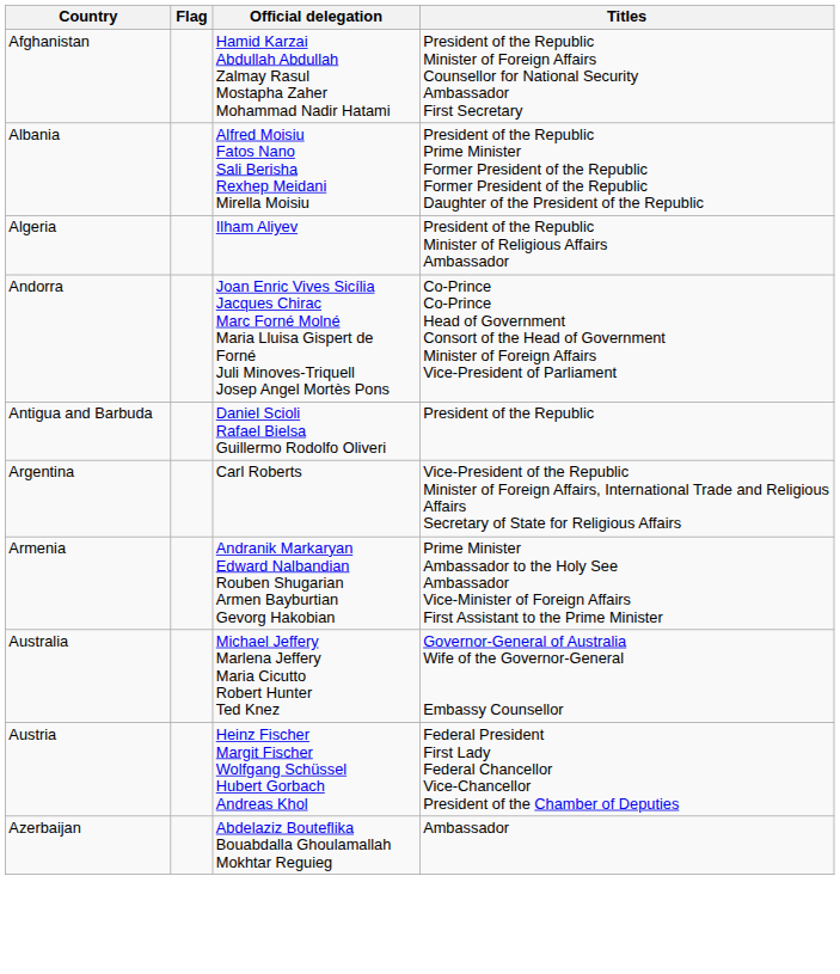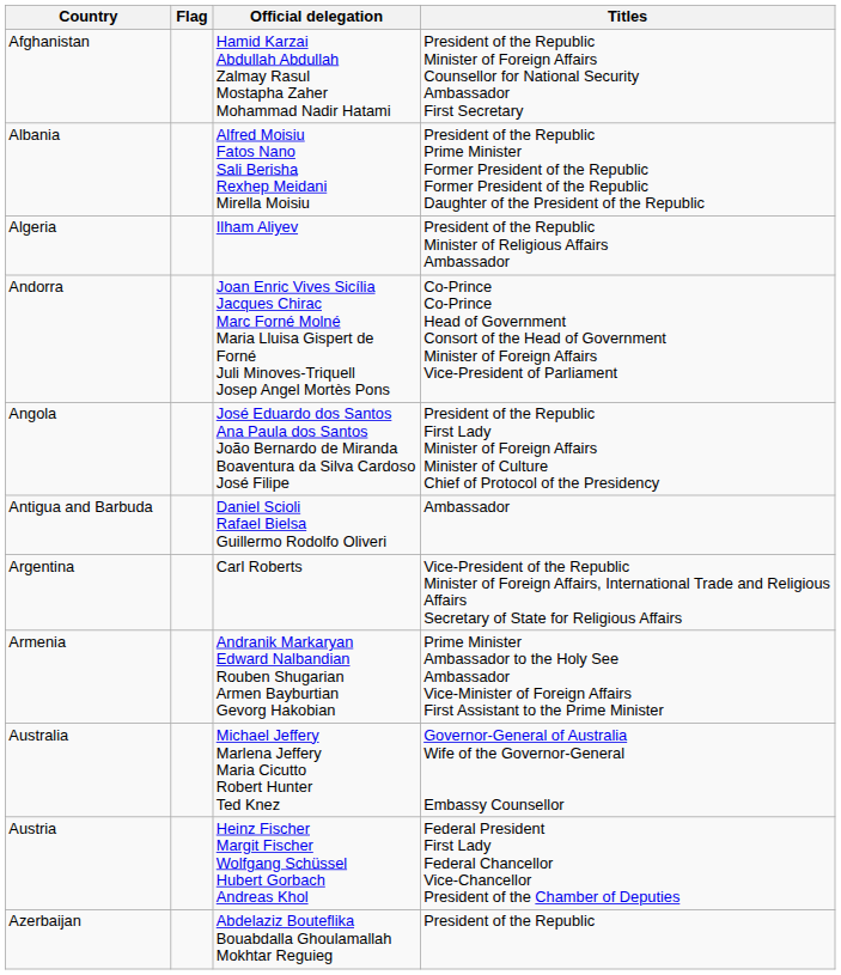+ row: Angola | José Eduardo dos Santos Ana Paula dos Santos João Bernardo de Miranda Boaventura da Silva Cardoso José Filipe | President of the Republic First Lady Minister of Foreign Affairs Minister of Culture Chief of Protocol of the Presidency
Antigua and Barbuda | Titles: President of the Republic -> Ambassador
Azerbaijan | Titles: Ambassador -> President of the Republic
